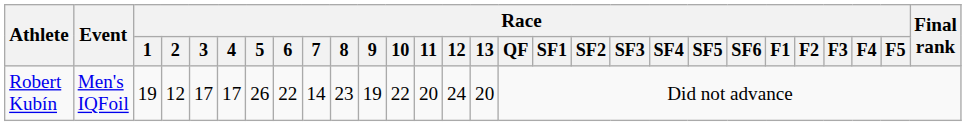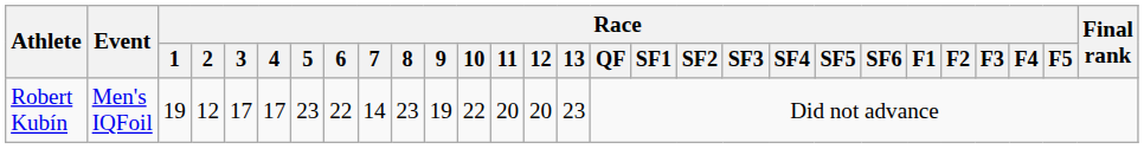Robert Kubín | Race / 5: 26 -> 23
Robert Kubín | Race / 12: 24 -> 20
Robert Kubín | Race / 13: 20 -> 23
